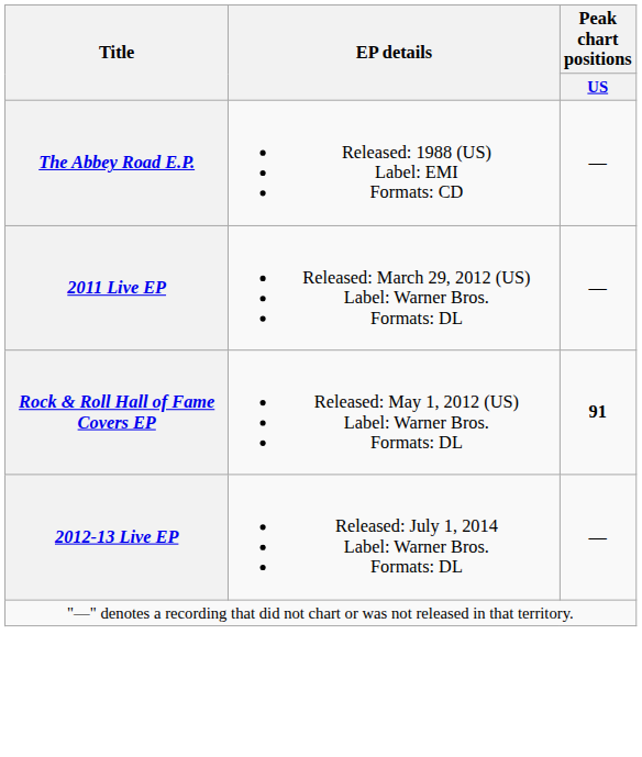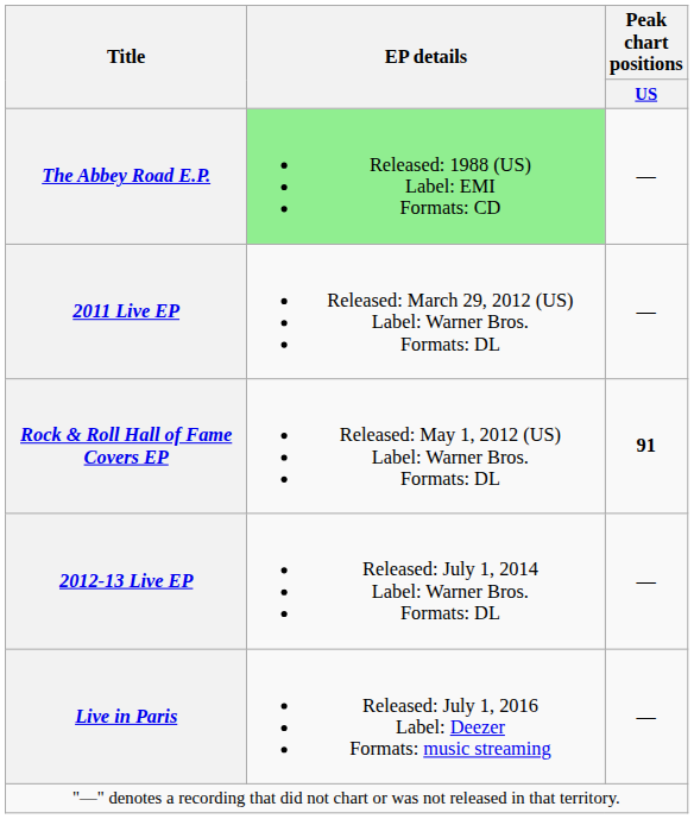The Abbey Road E.P. | EP details: no background -> lightgreen background
+ row: Live in Paris | Released: July 1, 2016 Label: Deezer Formats: music streaming | —
